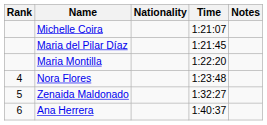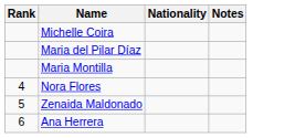- column: Time | 1:21:07 | 1:21:45 | 1:22:20 | 1:23:48 | 1:32:27 | 1:40:37
